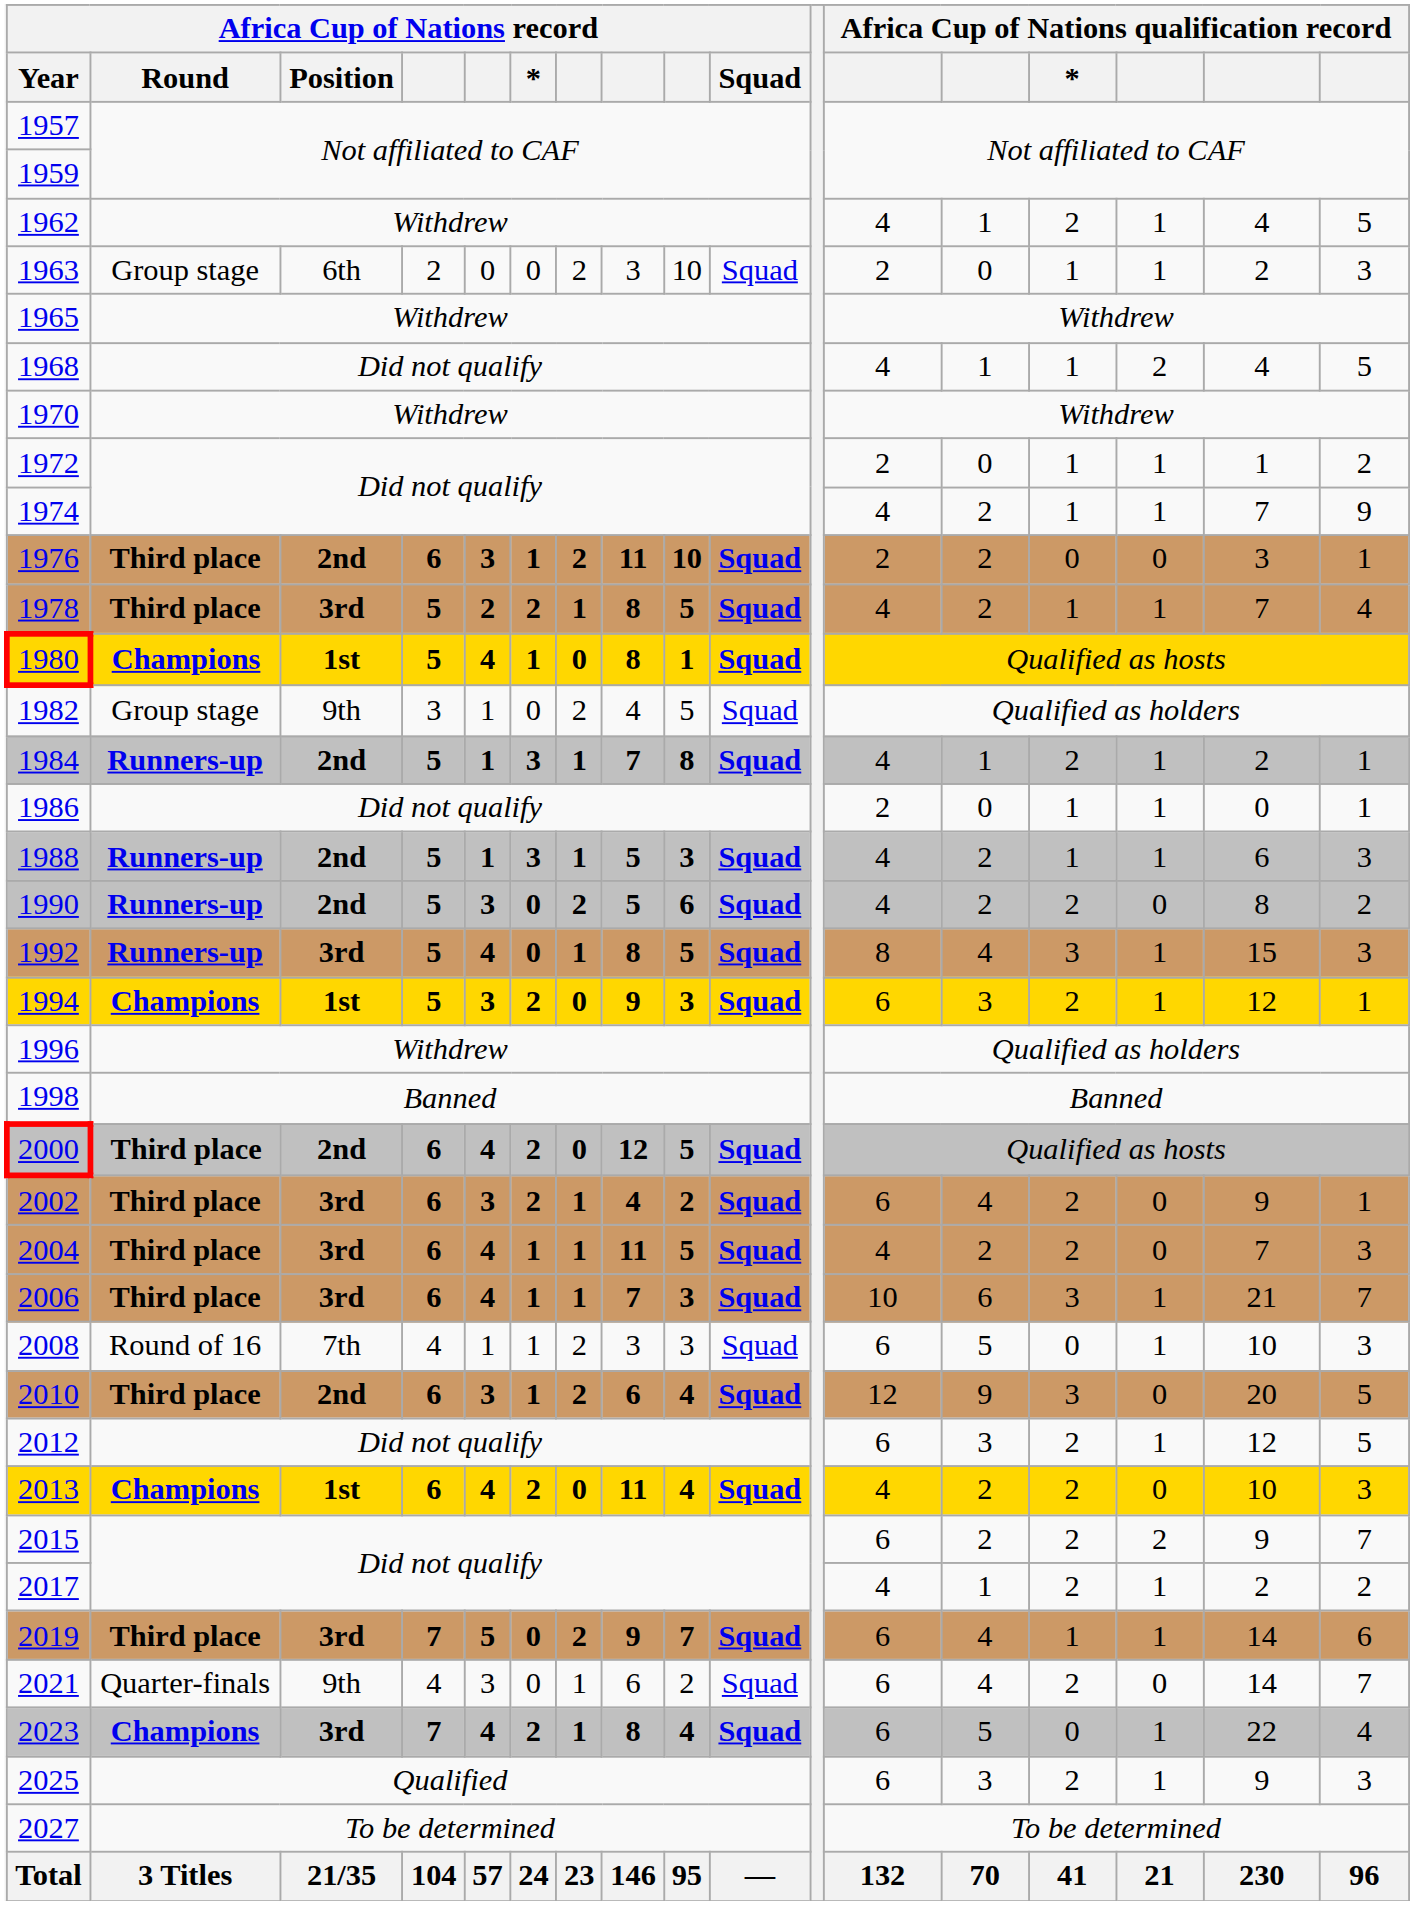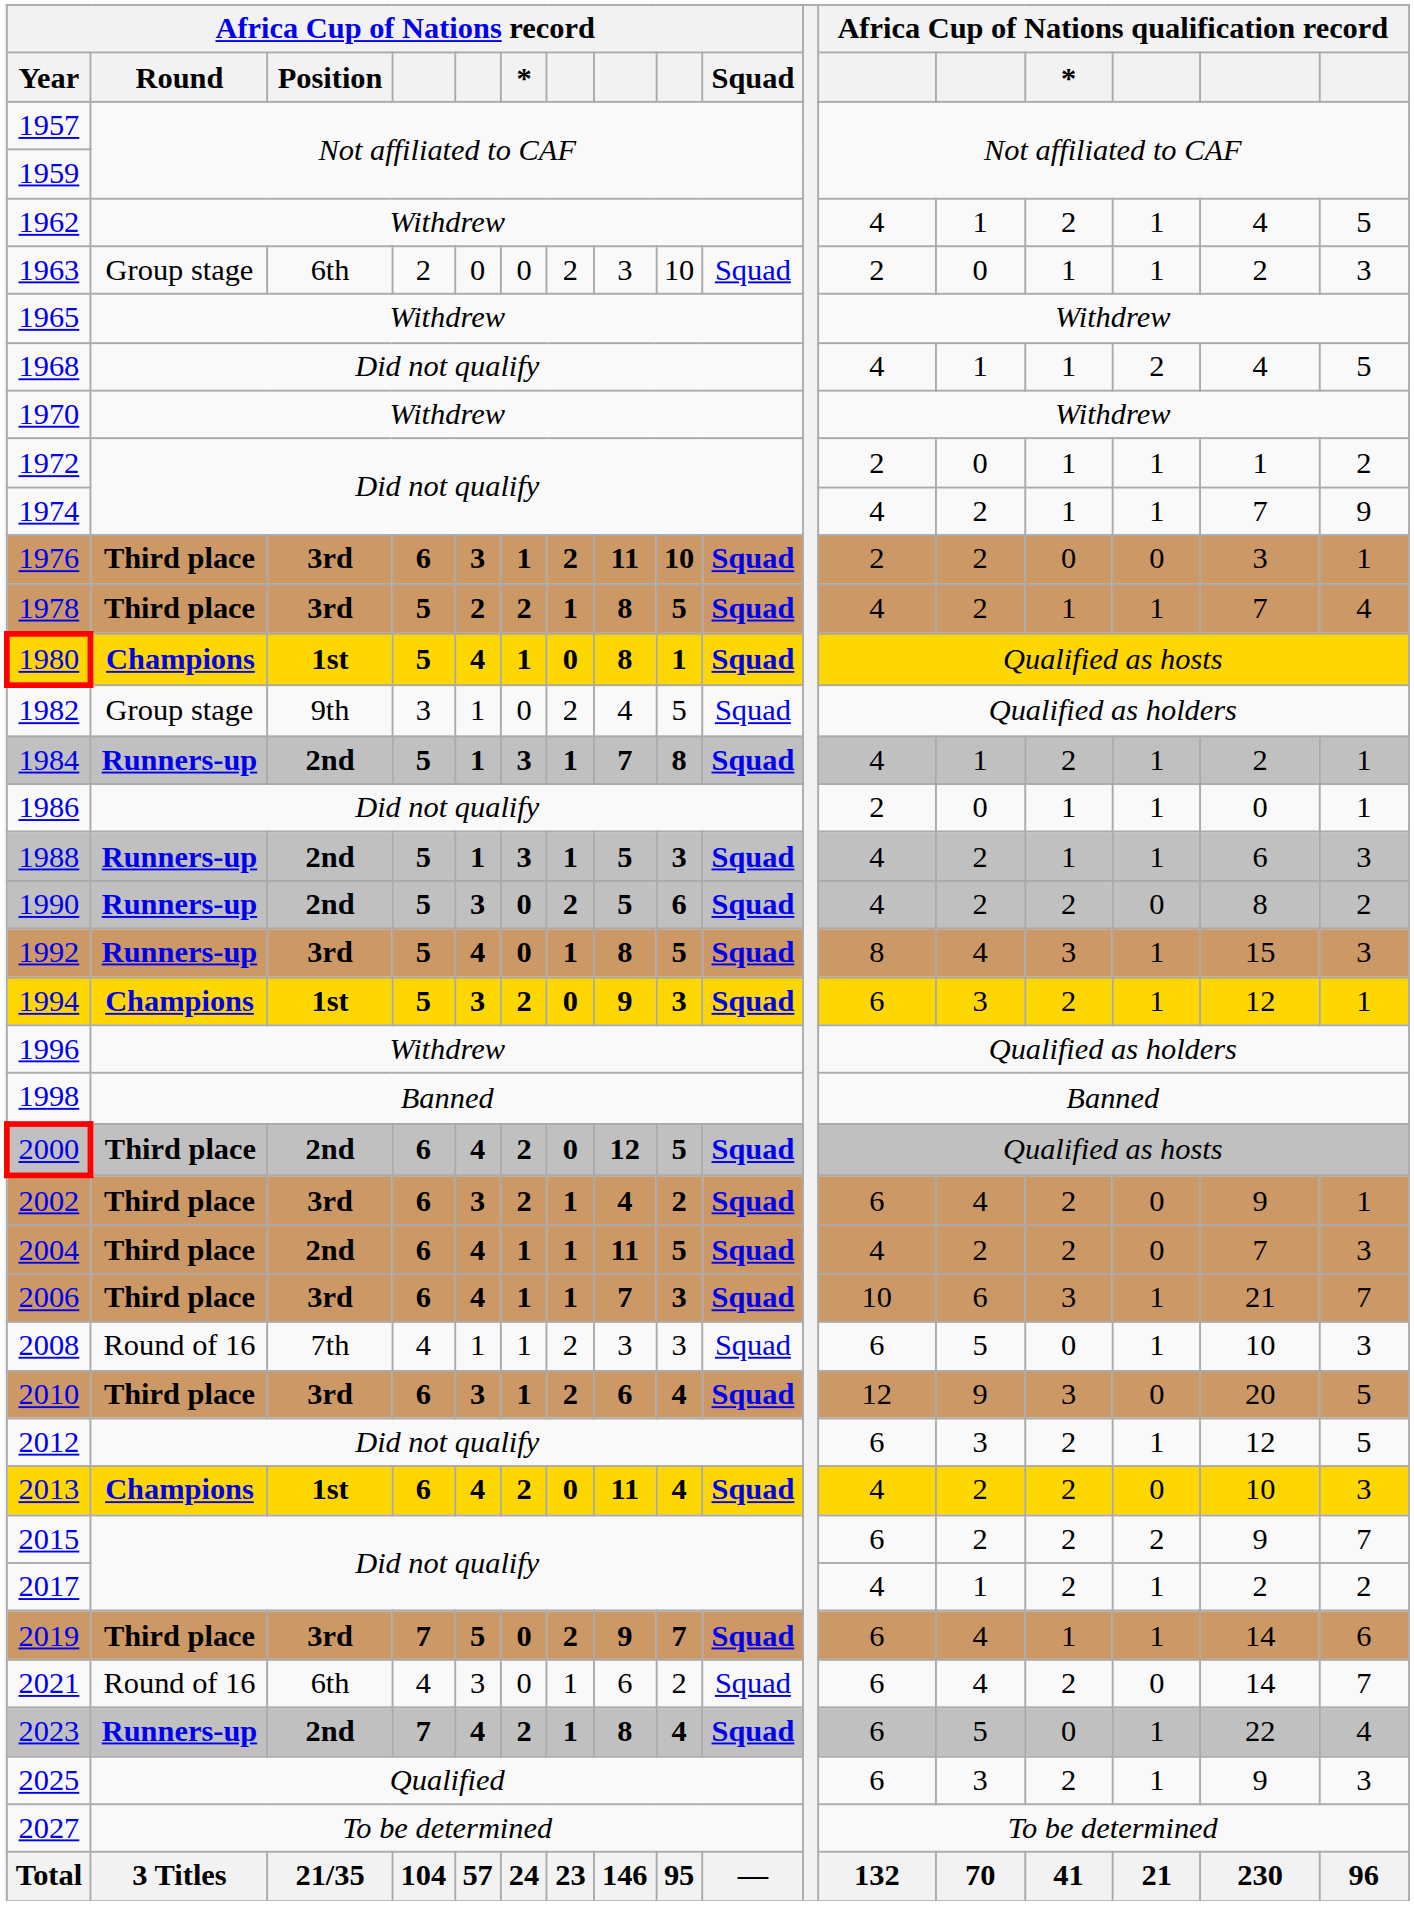1976 | Africa Cup of Nations record / Position: 2nd -> 3rd
2004 | Africa Cup of Nations record / Position: 3rd -> 2nd
2010 | Africa Cup of Nations record / Position: 2nd -> 3rd
2021 | Africa Cup of Nations record / Round: Quarter-finals -> Round of 16
2021 | Africa Cup of Nations record / Position: 9th -> 6th
2023 | Africa Cup of Nations record / Round: Champions -> Runners-up
2023 | Africa Cup of Nations record / Position: 3rd -> 2nd
